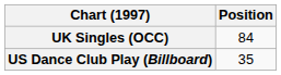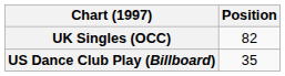UK Singles (OCC) | Position: 84 -> 82
